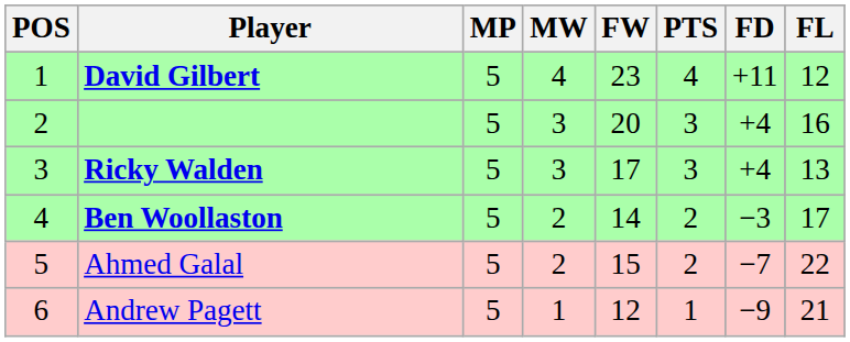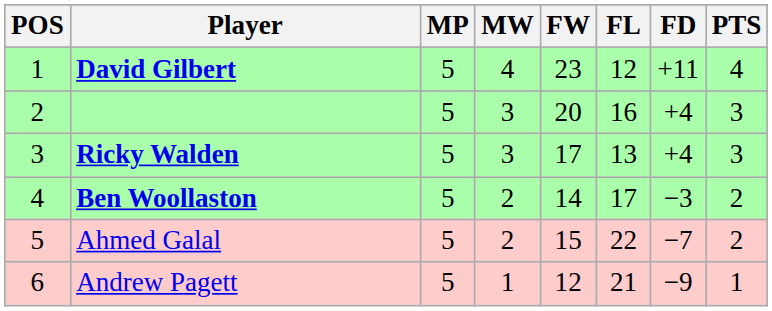columns swapped: FL <-> PTS
